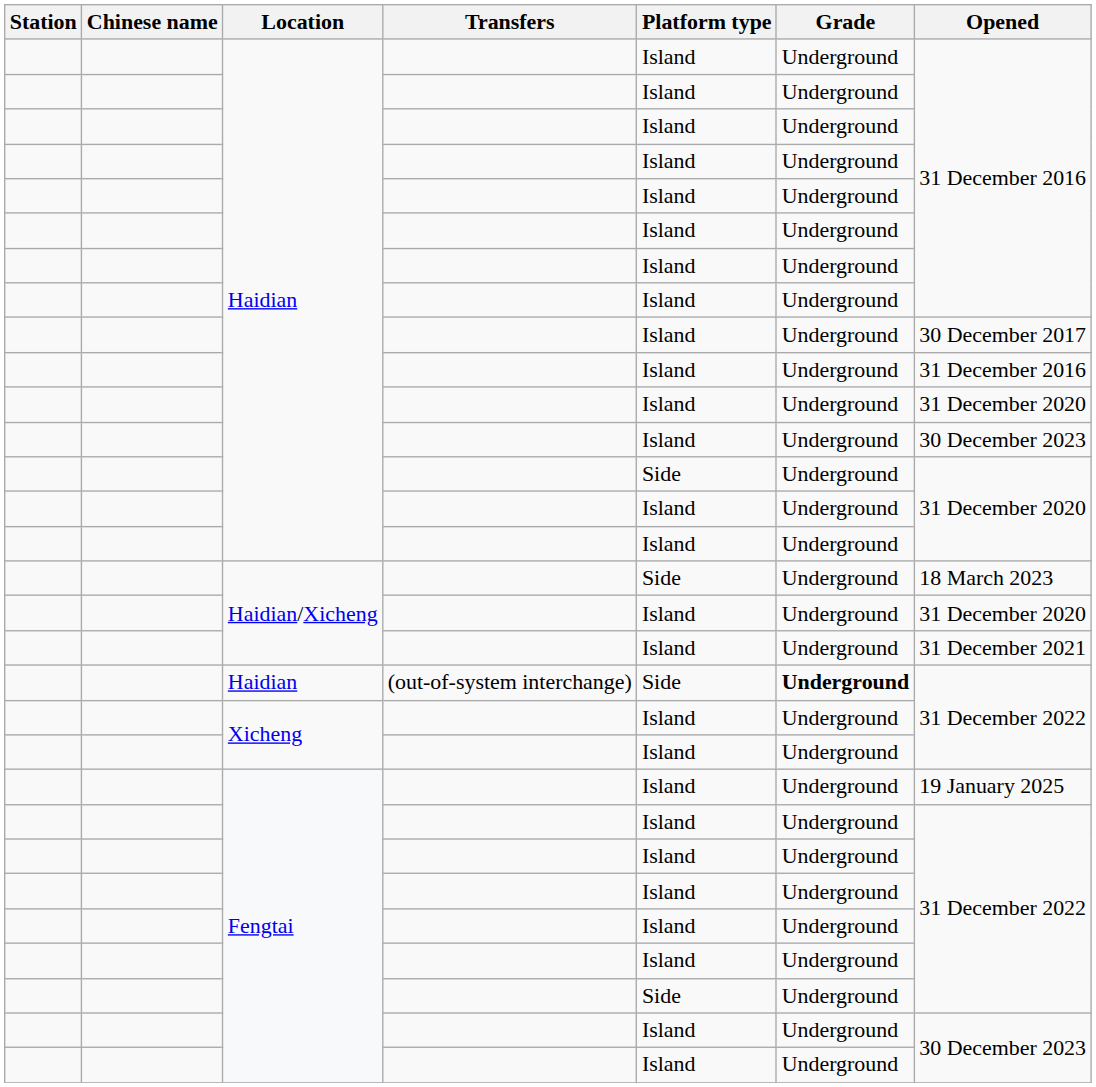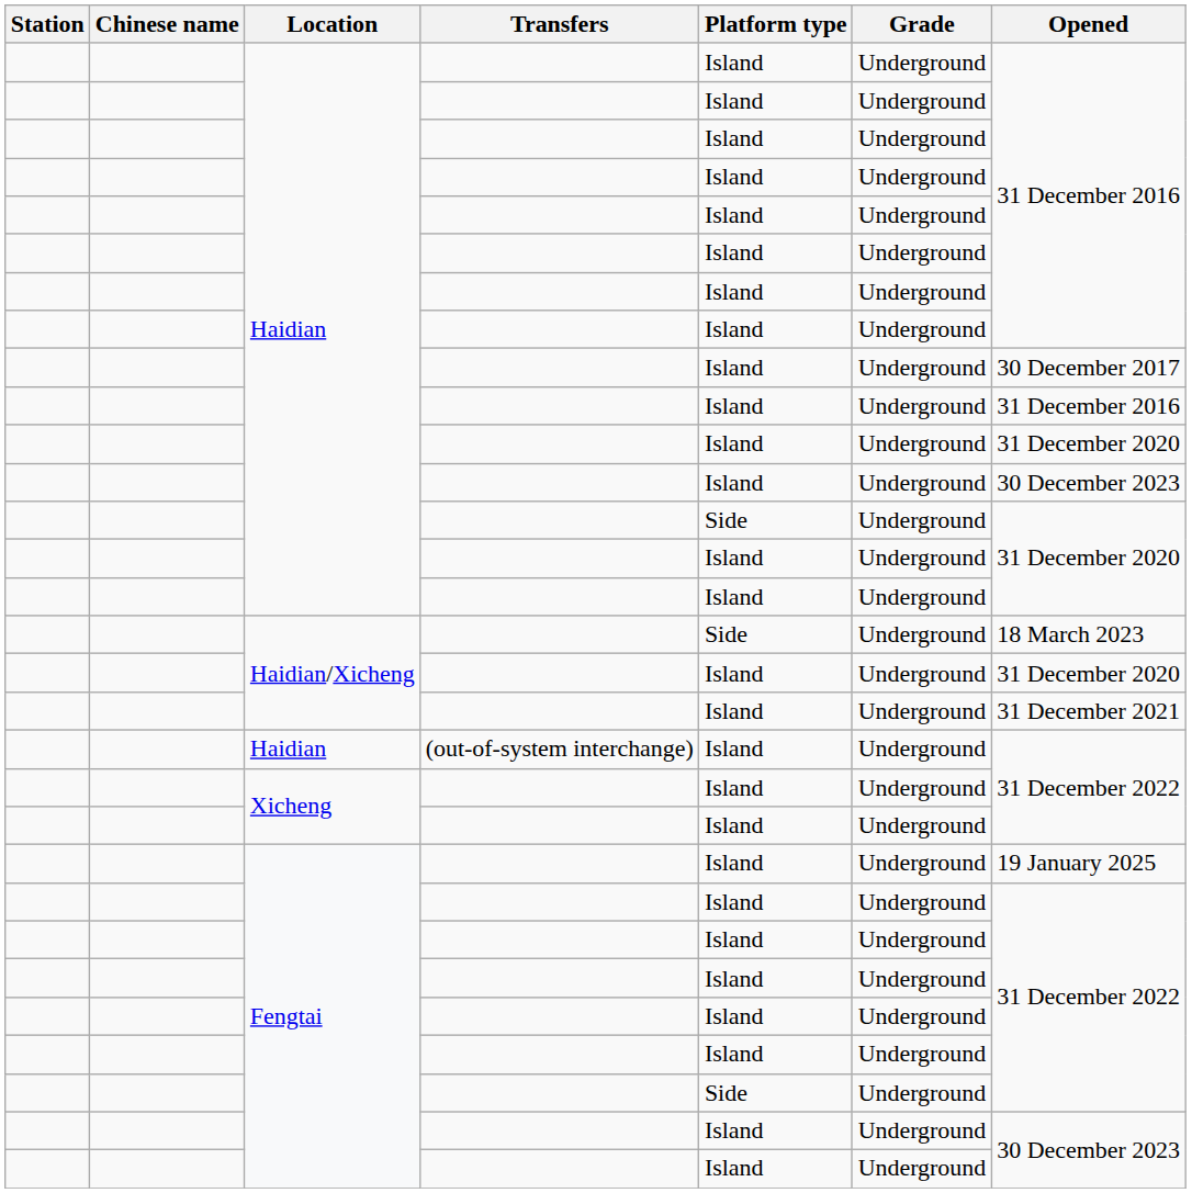Haidian / (out-of-system interchange) | Platform type: Side -> Island
Haidian / (out-of-system interchange) | Grade: bold -> normal
